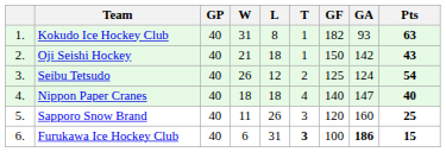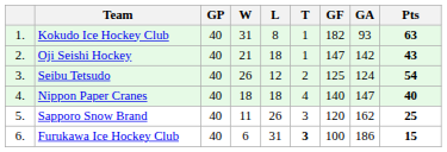Oji Seishi Hockey | GF: 150 -> 147
Sapporo Snow Brand | GA: 160 -> 162
Furukawa Ice Hockey Club | GA: bold -> normal
